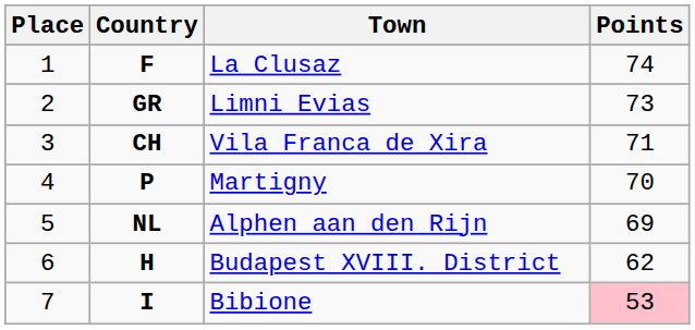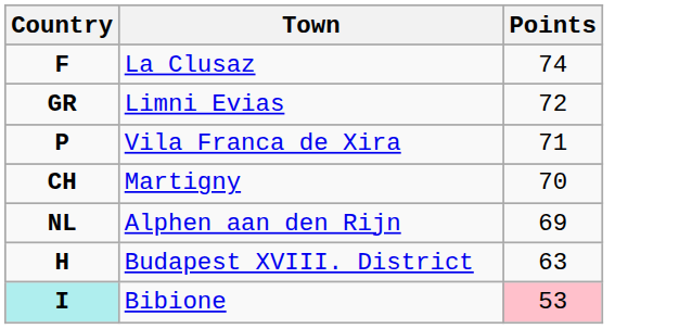- column: Place | 1 | 2 | 3 | 4 | 5 | 6 | 7
Limni Evias | Points: 73 -> 72
Vila Franca de Xira | Country: CH -> P
Martigny | Country: P -> CH
Budapest XVIII. District | Points: 62 -> 63
Bibione | Country: no background -> paleturquoise background
